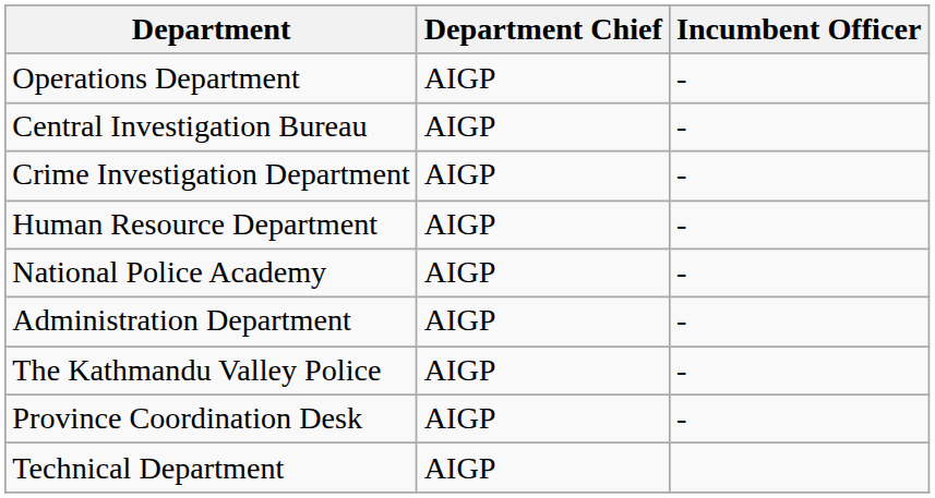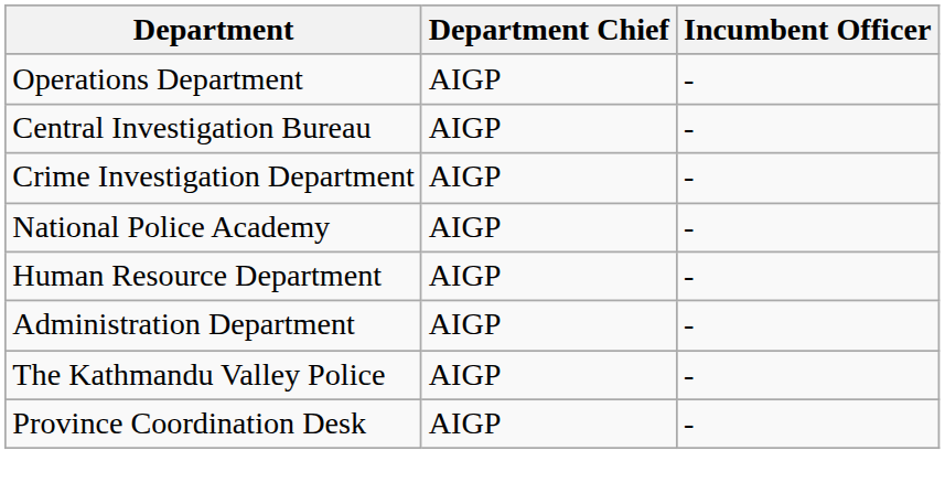rows swapped: National Police Academy <-> Human Resource Department
- row: Technical Department | AIGP
